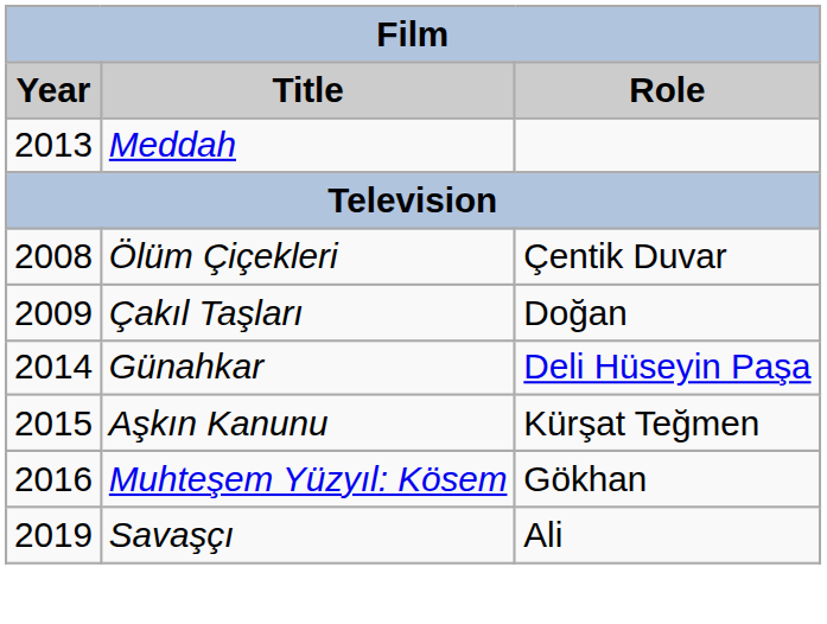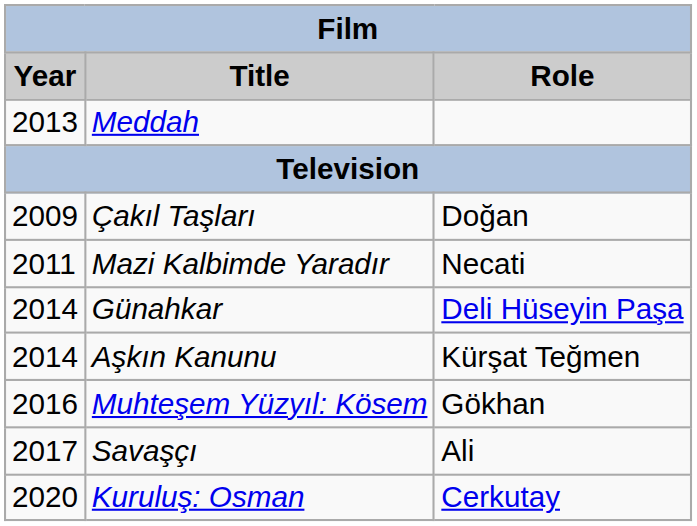- row: 2008 | Ölüm Çiçekleri | Çentik Duvar
+ row: 2011 | Mazi Kalbimde Yaradır | Necati
Aşkın Kanunu | Year: 2015 -> 2014
Savaşçı | Year: 2019 -> 2017
+ row: 2020 | Kuruluş: Osman | Cerkutay
